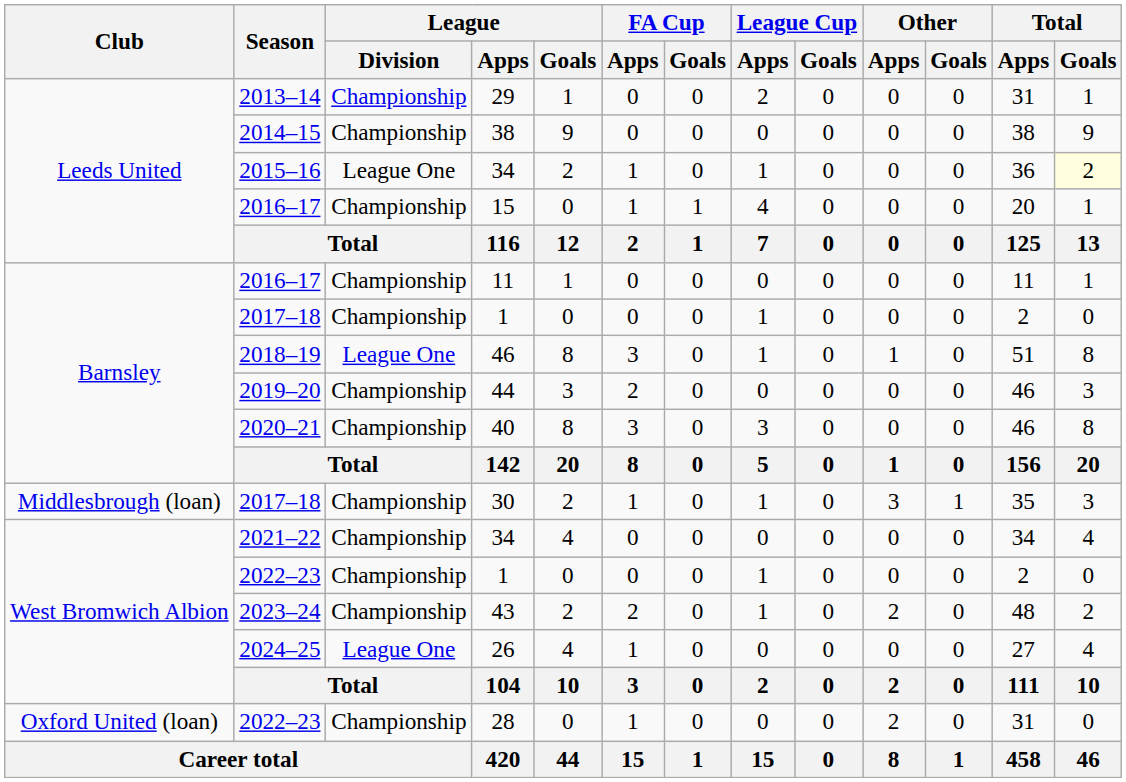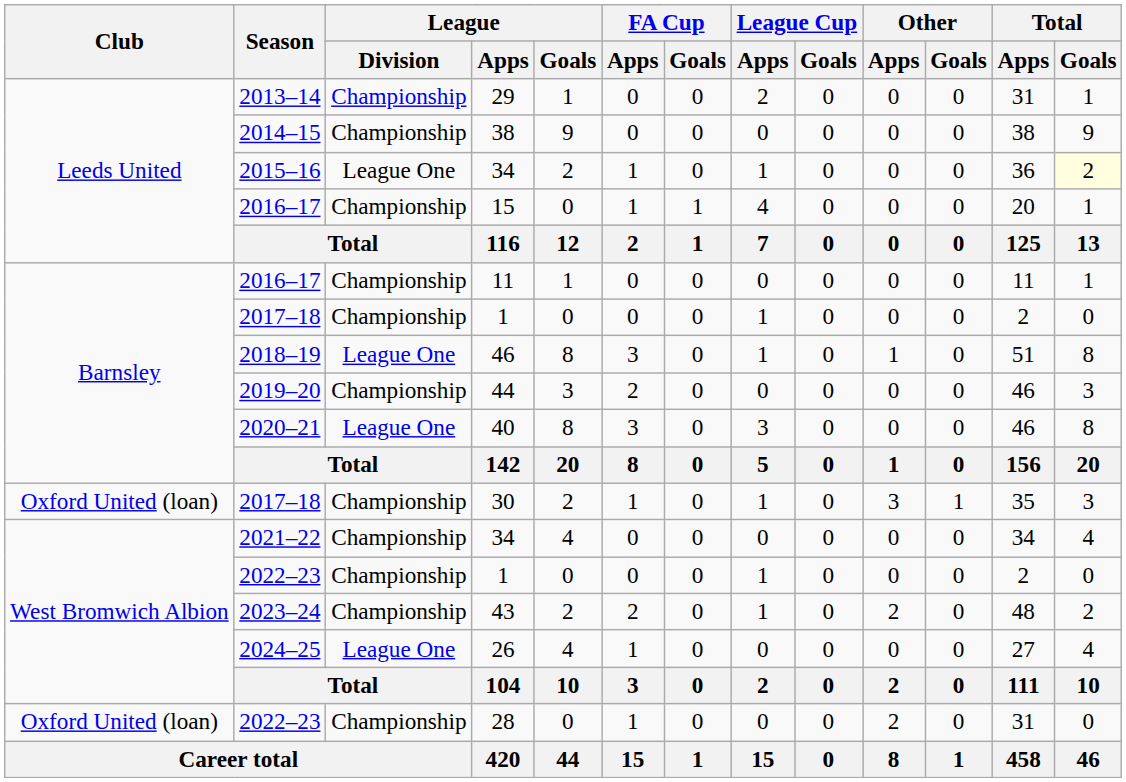40 | League / Division: Championship -> League One
30 | Club: Middlesbrough (loan) -> Oxford United (loan)
